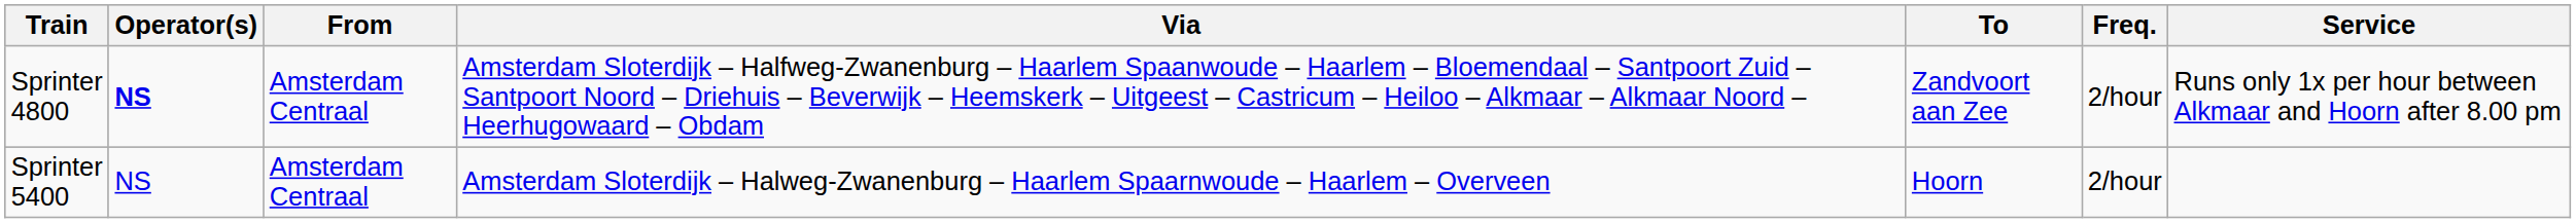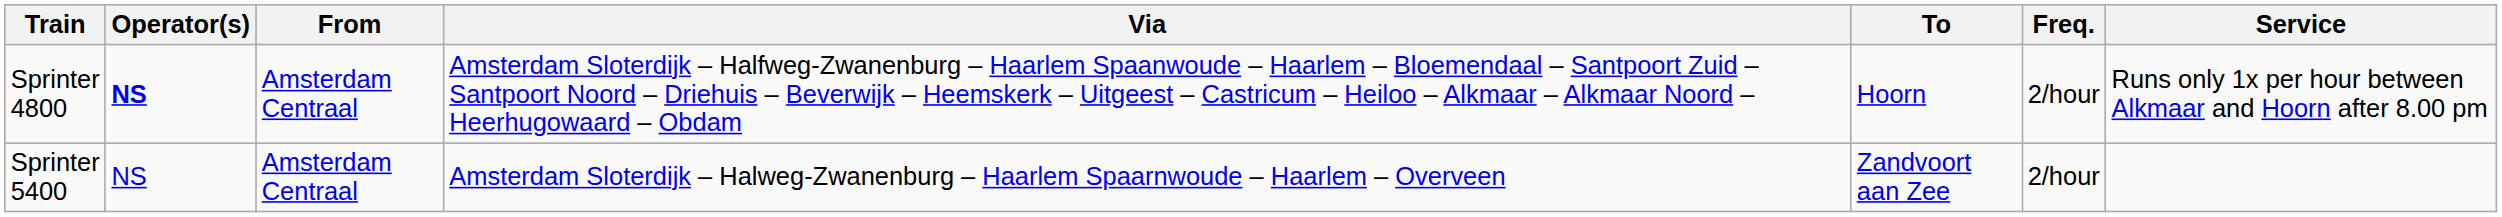Sprinter 4800 | To: Zandvoort aan Zee -> Hoorn
Sprinter 5400 | To: Hoorn -> Zandvoort aan Zee
